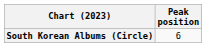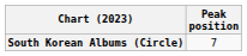South Korean Albums (Circle) | Peak position: 6 -> 7
